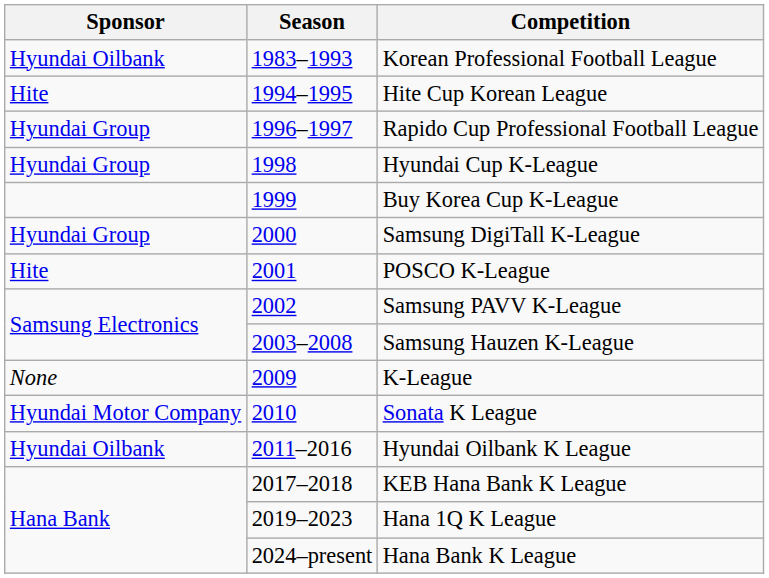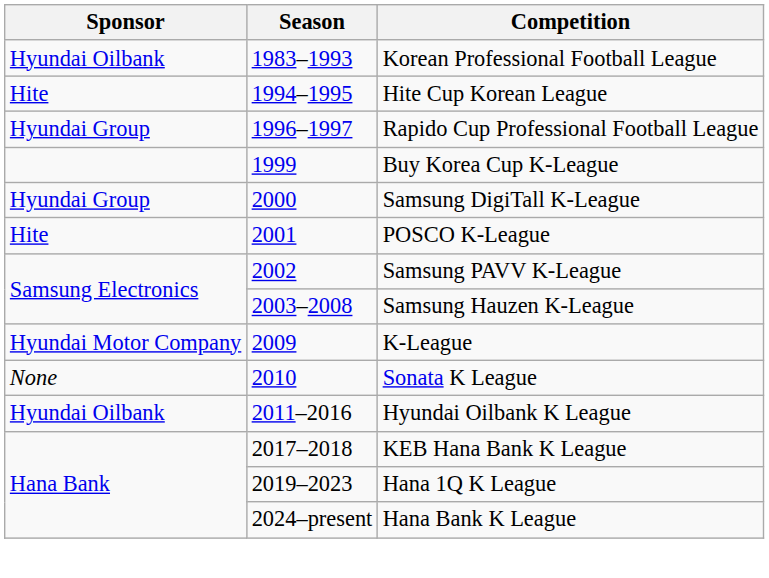- row: Hyundai Group | 1998 | Hyundai Cup K-League
K-League | Sponsor: None -> Hyundai Motor Company
Sonata K League | Sponsor: Hyundai Motor Company -> None
